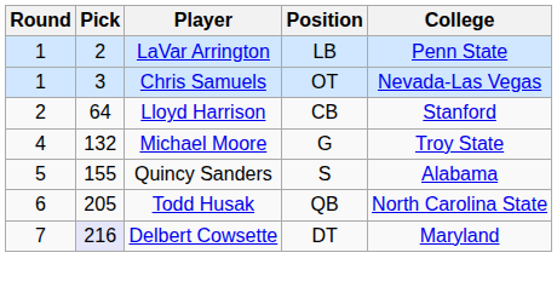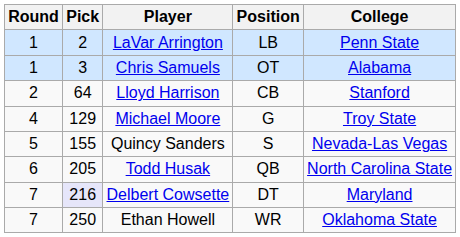Chris Samuels | College: Nevada-Las Vegas -> Alabama
Michael Moore | Pick: 132 -> 129
Quincy Sanders | College: Alabama -> Nevada-Las Vegas
+ row: 7 | 250 | Ethan Howell | WR | Oklahoma State
